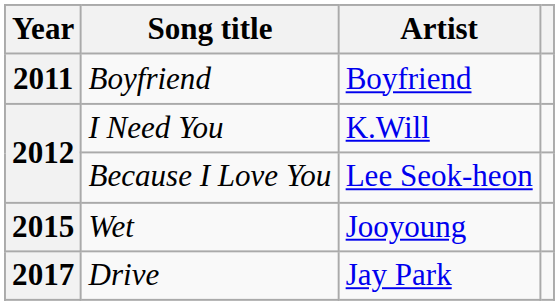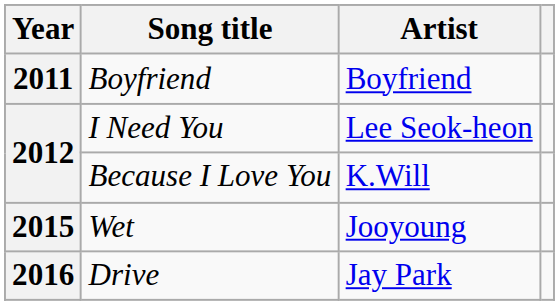I Need You | Artist: K.Will -> Lee Seok-heon
Because I Love You | Artist: Lee Seok-heon -> K.Will
Drive | Year: 2017 -> 2016
